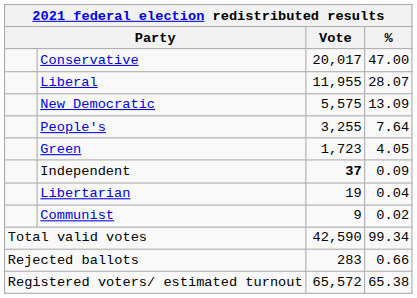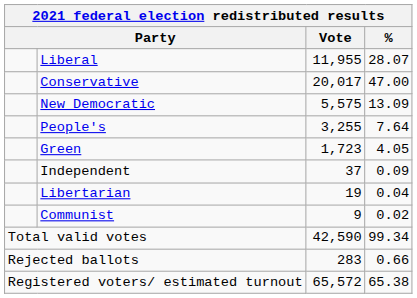rows swapped: Conservative <-> Liberal
Independent | Vote: bold -> normal
